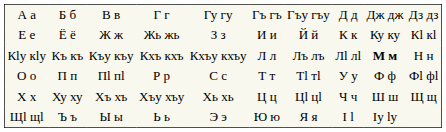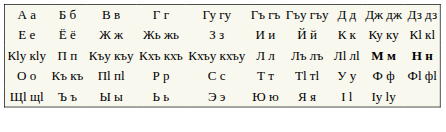Кӏу кӏу | column 2: Къ къ -> П п
Кӏу кӏу | column 10: normal -> bold
О о | column 2: П п -> Къ къ
- row: Х х | Ху ху | Хъ хъ | Хъу хъу | Хь хь | Ц ц | Цӏ цӏ | Ч ч | Ш ш | Щ щ
